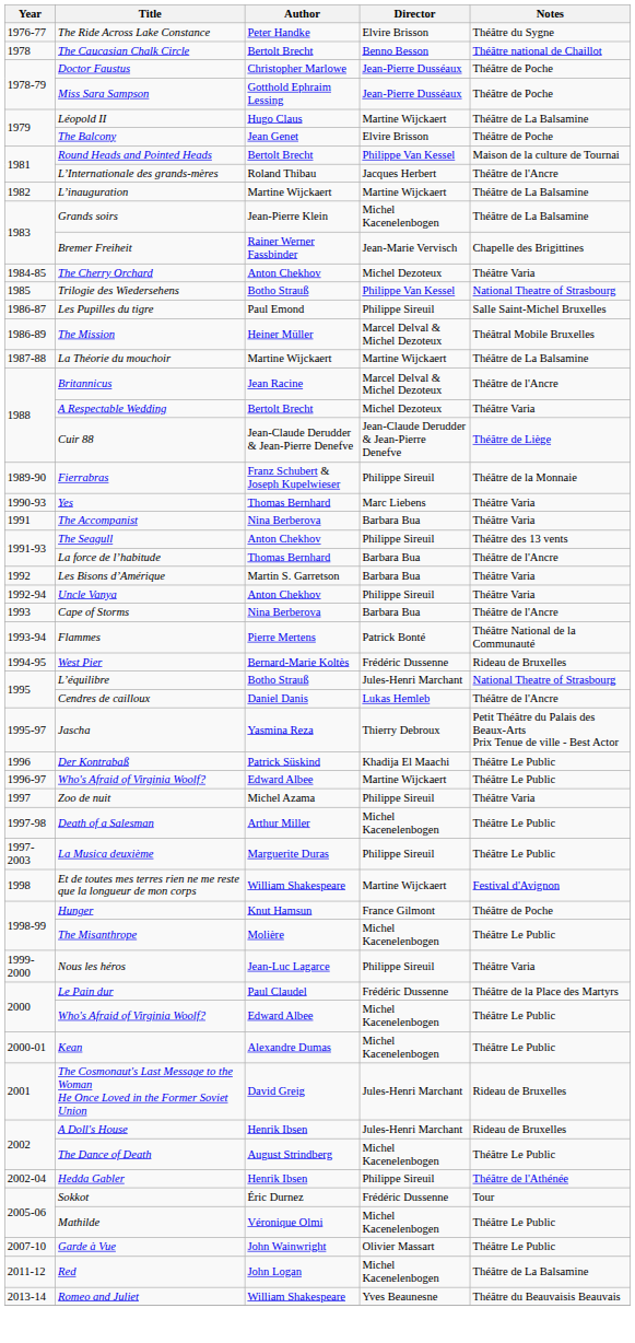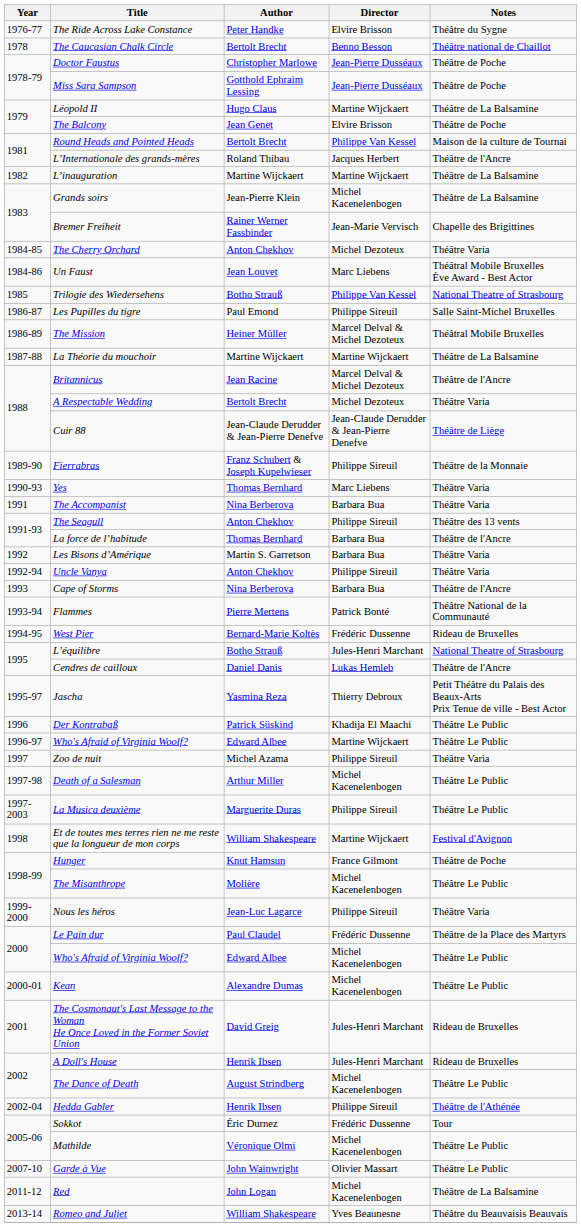+ row: 1984-86 | Un Faust | Jean Louvet | Marc Liebens | Théâtral Mobile Bruxelles Ève Award - Best Actor
